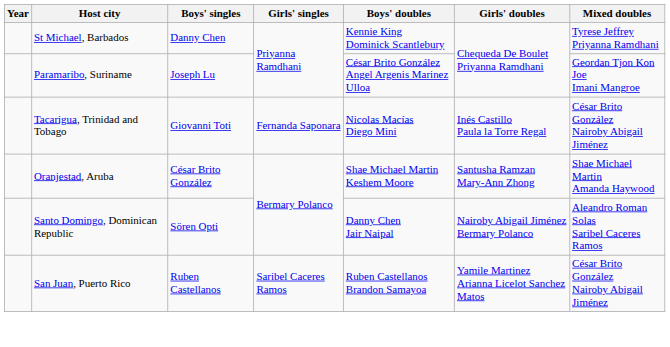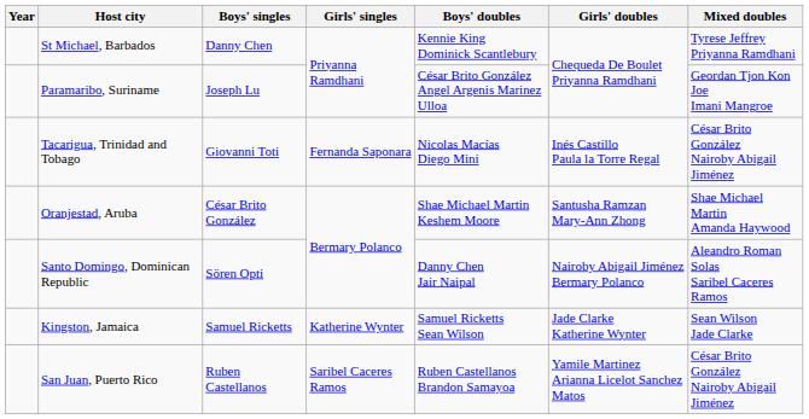+ row: Kingston, Jamaica | Samuel Ricketts | Katherine Wynter | Samuel Ricketts Sean Wilson | Jade Clarke Katherine Wynter | Sean Wilson Jade Clarke
